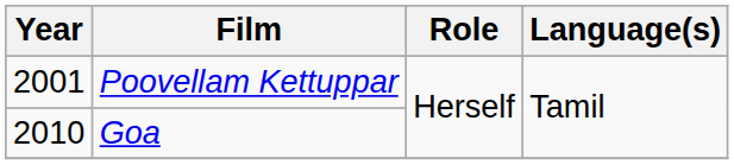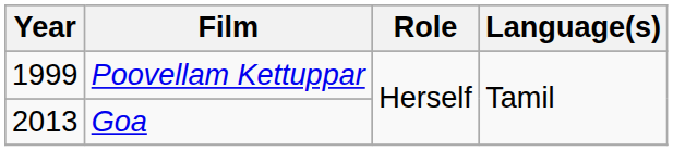Poovellam Kettuppar | Year: 2001 -> 1999
Goa | Year: 2010 -> 2013
